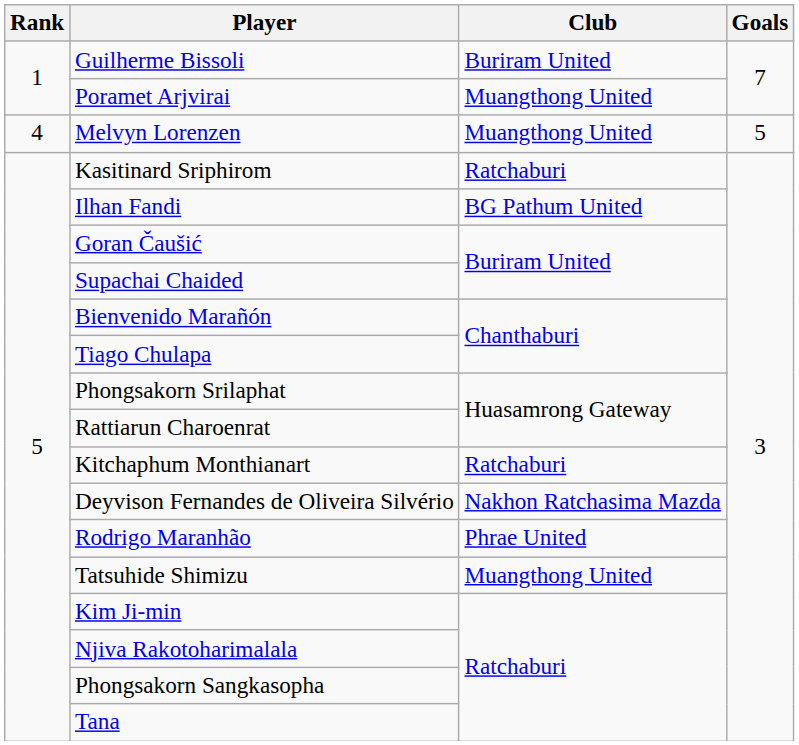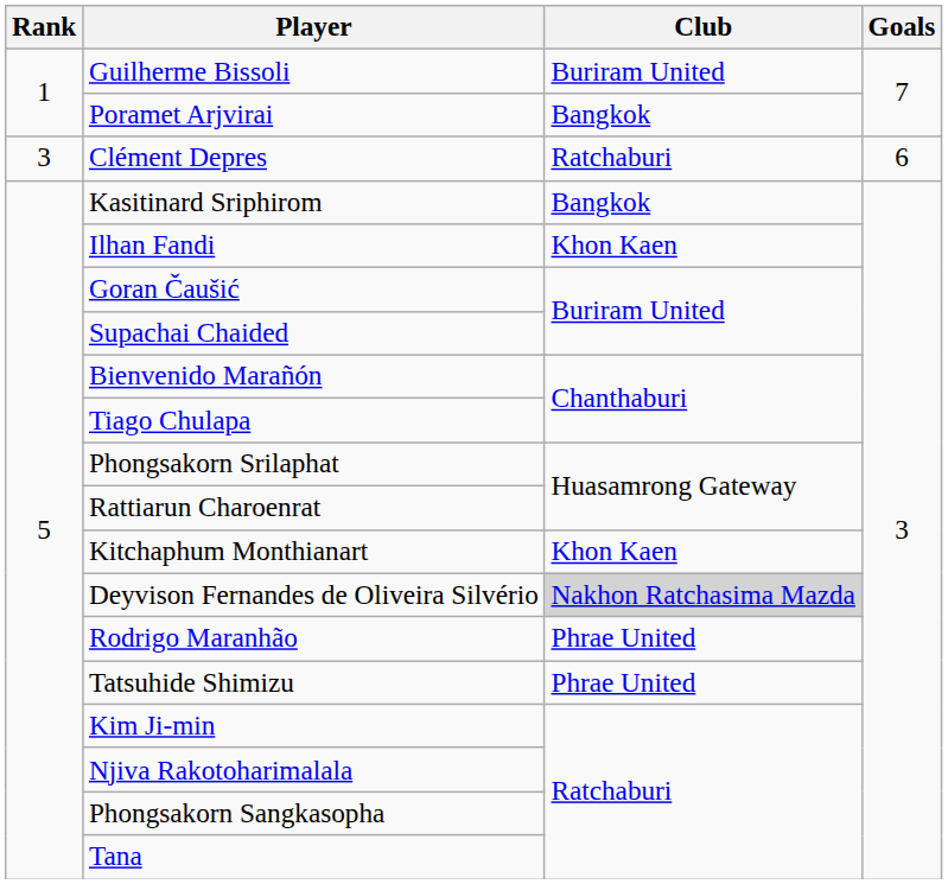Poramet Arjvirai | Club: Muangthong United -> Bangkok
+ row: 3 | Clément Depres | Ratchaburi | 6
- row: 4 | Melvyn Lorenzen | Muangthong United | 5
Kasitinard Sriphirom | Club: Ratchaburi -> Bangkok
Ilhan Fandi | Club: BG Pathum United -> Khon Kaen
Kitchaphum Monthianart | Club: Ratchaburi -> Khon Kaen
Deyvison Fernandes de Oliveira Silvério | Club: no background -> lightgrey background
Tatsuhide Shimizu | Club: Muangthong United -> Phrae United
